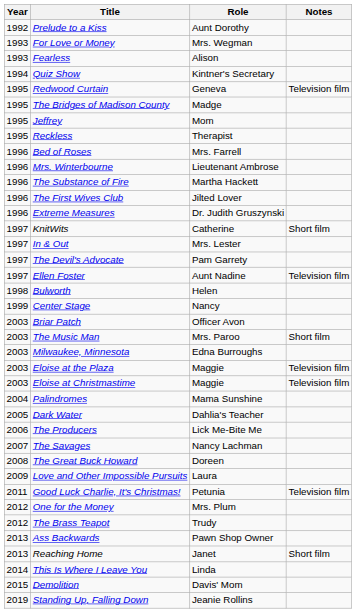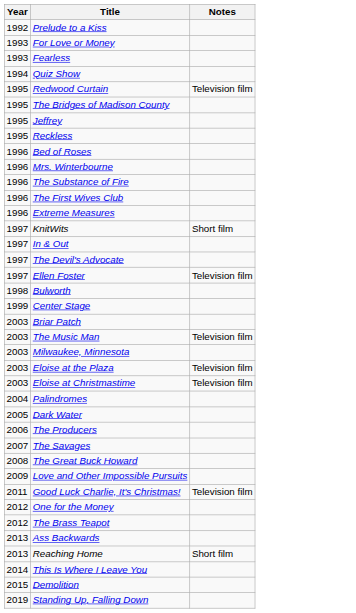- column: Role | Aunt Dorothy | Mrs. Wegman | Alison | Kintner's Secretary | Geneva | Madge | Mom | Therapist | Mrs. Farrell | Lieutenant Ambrose | Martha Hackett | Jilted Lover | Dr. Judith Gruszynski | Catherine | Mrs. Lester | Pam Garrety | Aunt Nadine | Helen | Nancy | Officer Avon | Mrs. Paroo | Edna Burroughs | Maggie | Maggie | Mama Sunshine | Dahlia's Teacher | Lick Me-Bite Me | Nancy Lachman | Doreen | Laura | Petunia | Mrs. Plum | Trudy | Pawn Shop Owner | Janet | Linda | Davis' Mom | Jeanie Rollins
The Music Man | Notes: Short film -> Television film
